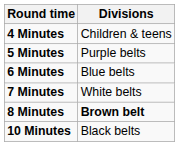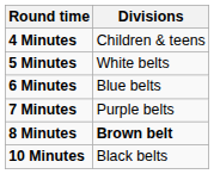5 Minutes | Divisions: Purple belts -> White belts
7 Minutes | Divisions: White belts -> Purple belts
